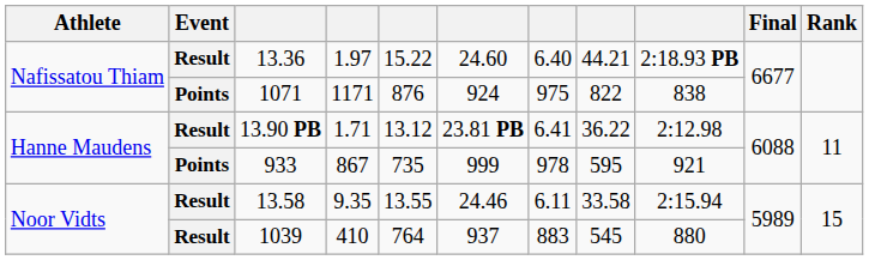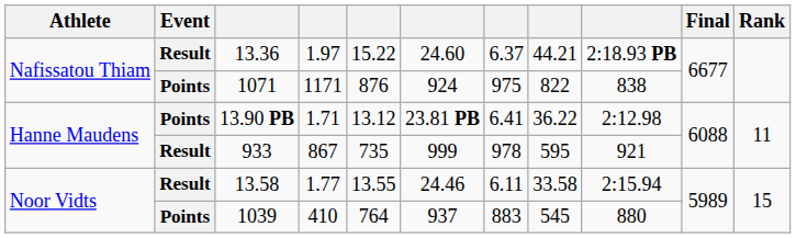13.36 | column 7: 6.40 -> 6.37
13.90 PB | Event: Result -> Points
933 | Event: Points -> Result
13.58 | column 4: 9.35 -> 1.77
1039 | Event: Result -> Points
